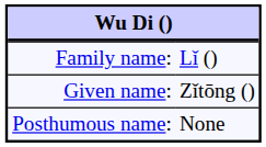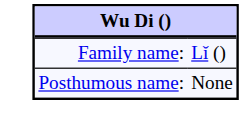- row: Given name: | Zǐtōng ()
